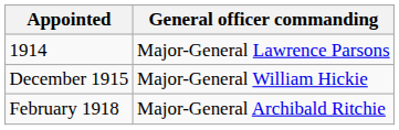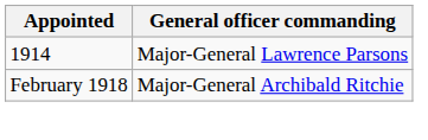- row: December 1915 | Major-General William Hickie
